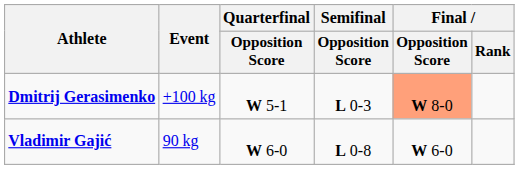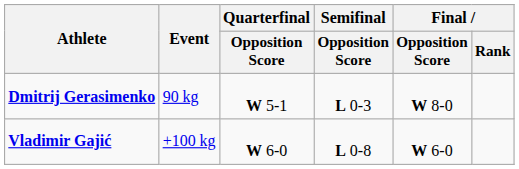Dmitrij Gerasimenko | Event: +100 kg -> 90 kg
Dmitrij Gerasimenko | Final / Opposition Score: lightsalmon background -> no background
Vladimir Gajić | Event: 90 kg -> +100 kg
